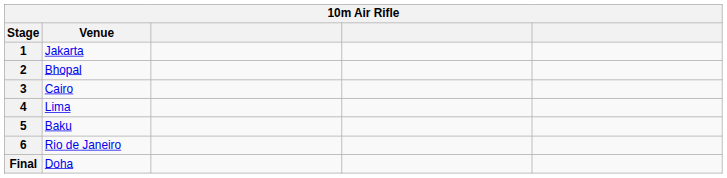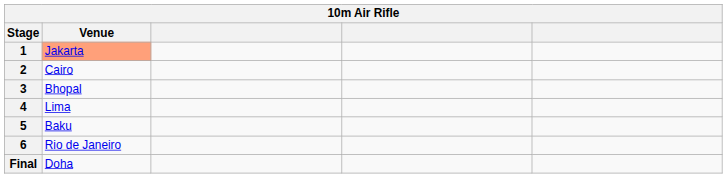1 | Venue: no background -> lightsalmon background
2 | Venue: Bhopal -> Cairo
3 | Venue: Cairo -> Bhopal
